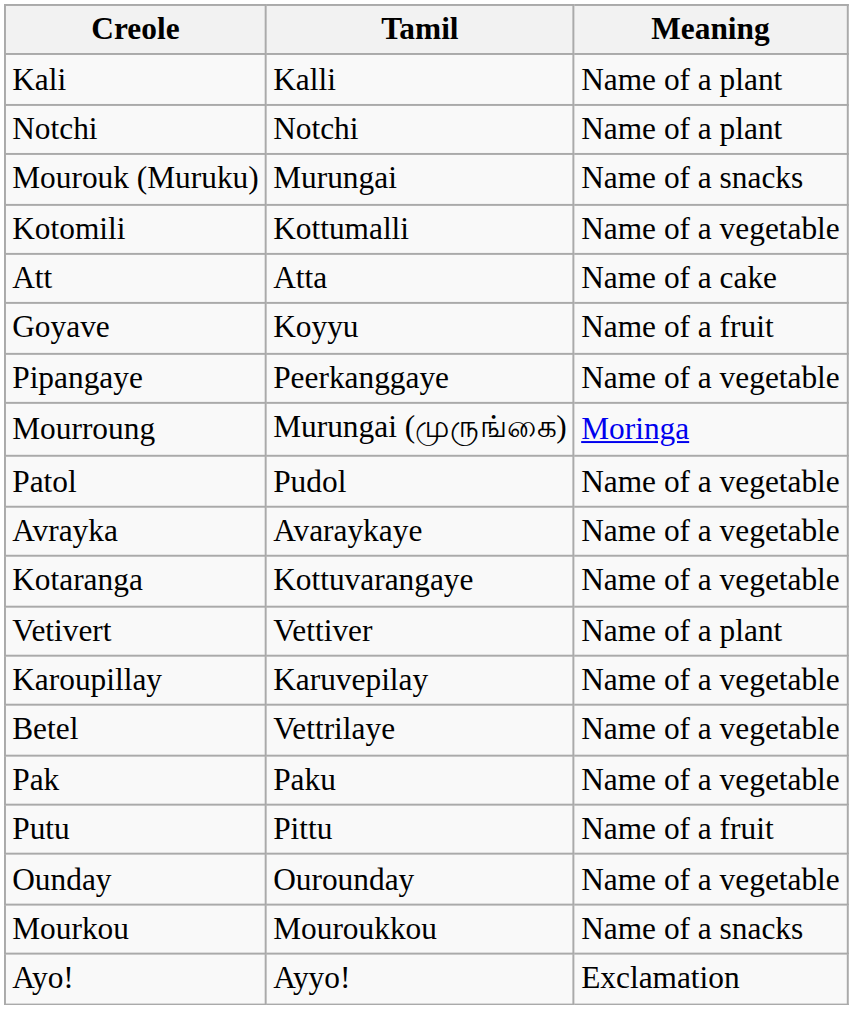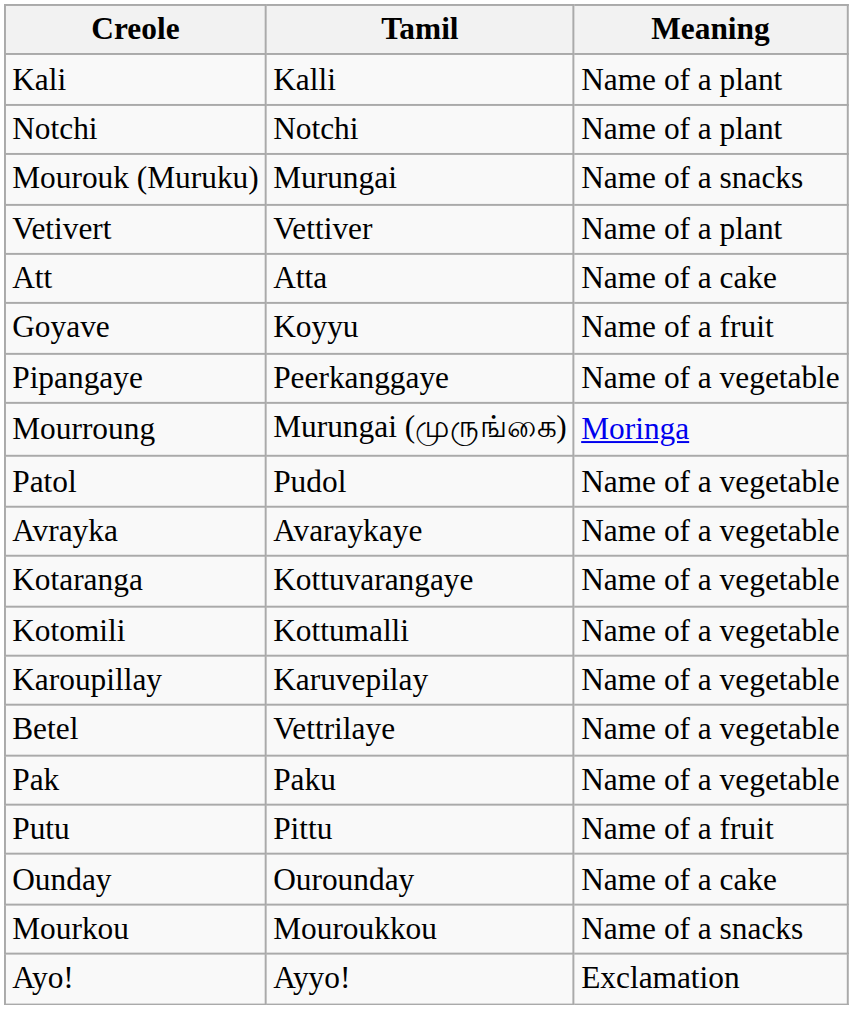rows swapped: Vetivert <-> Kotomili
Ounday | Meaning: Name of a vegetable -> Name of a cake
